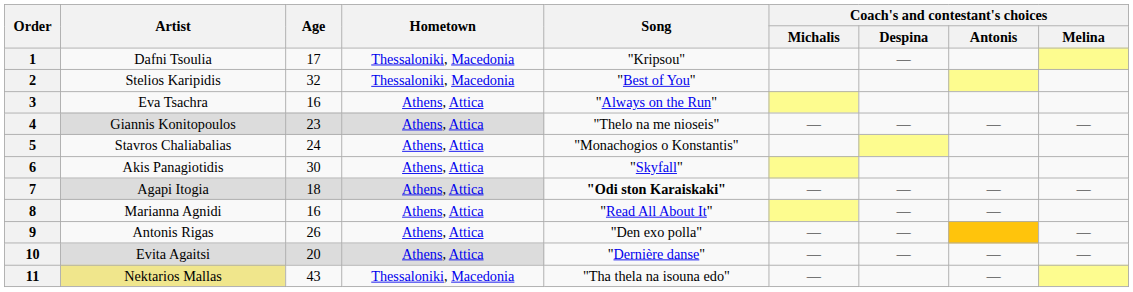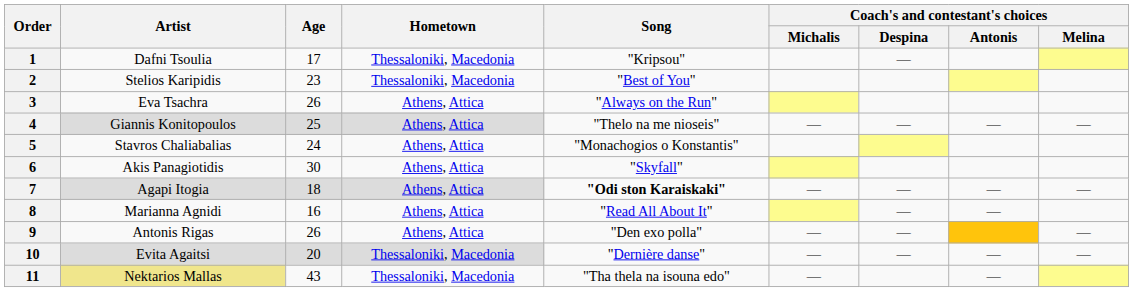2 | Age: 32 -> 23
3 | Age: 16 -> 26
4 | Age: 23 -> 25
10 | Hometown: Athens, Attica -> Thessaloniki, Macedonia
